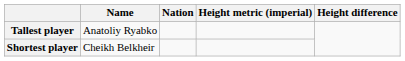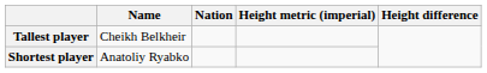Tallest player | Name: Anatoliy Ryabko -> Cheikh Belkheir
Shortest player | Name: Cheikh Belkheir -> Anatoliy Ryabko
